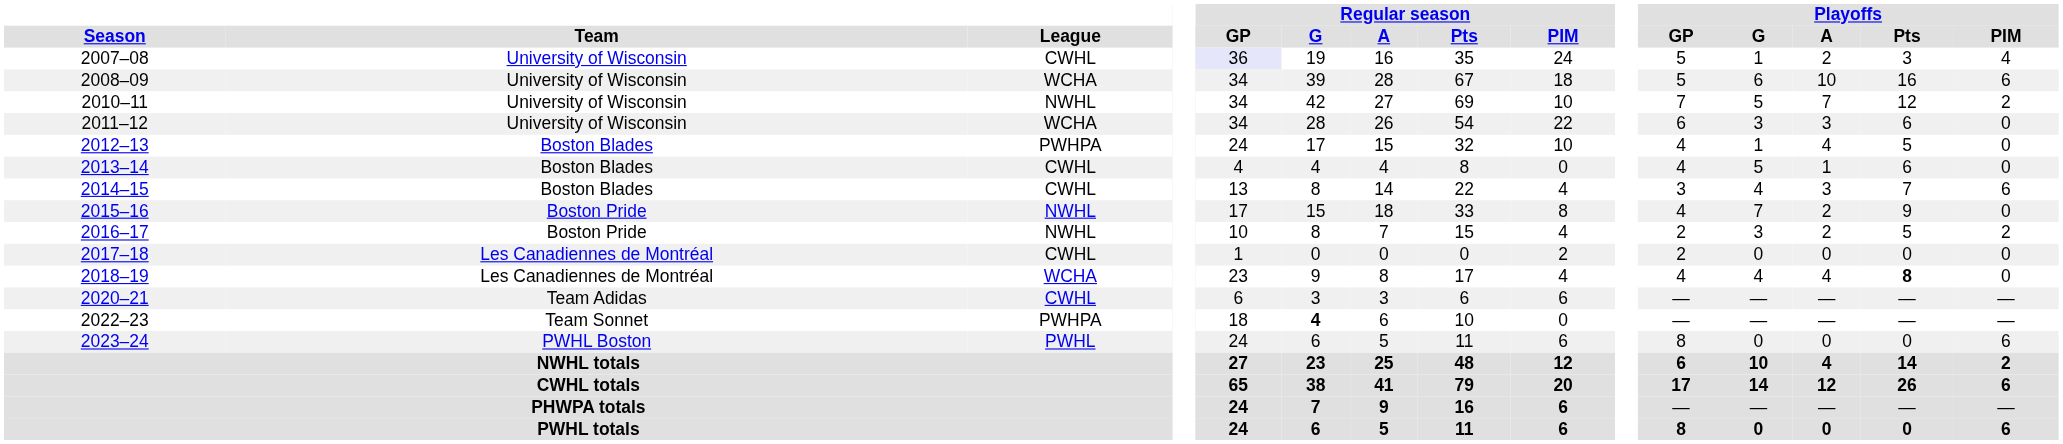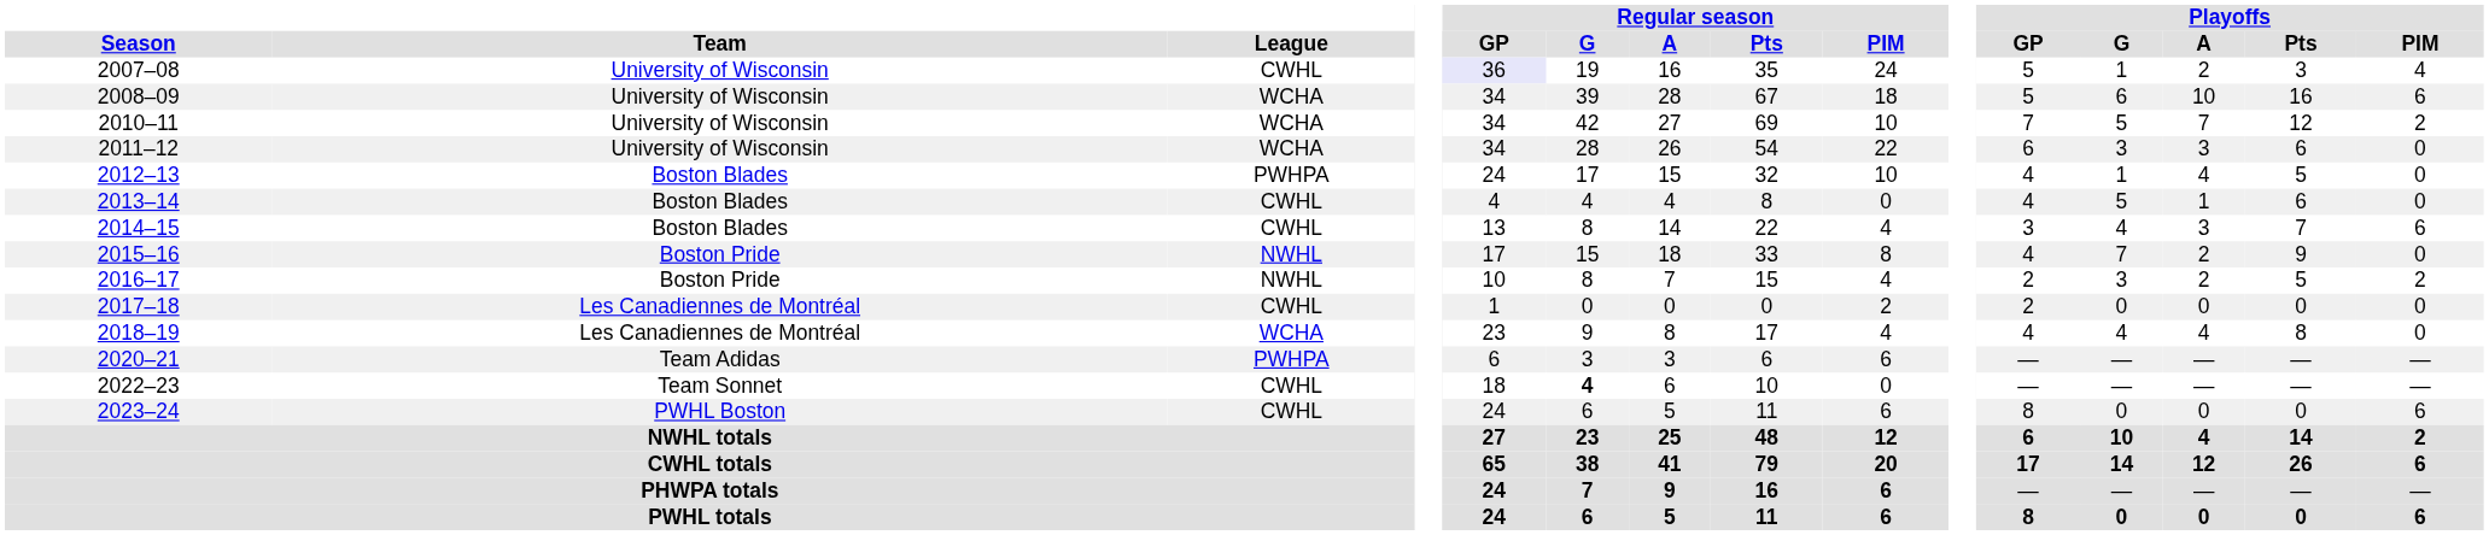2010–11 | League: NWHL -> WCHA
2018–19 | Playoffs / Pts: bold -> normal
2020–21 | League: CWHL -> PWHPA
2022–23 | League: PWHPA -> CWHL
2023–24 | League: PWHL -> CWHL
